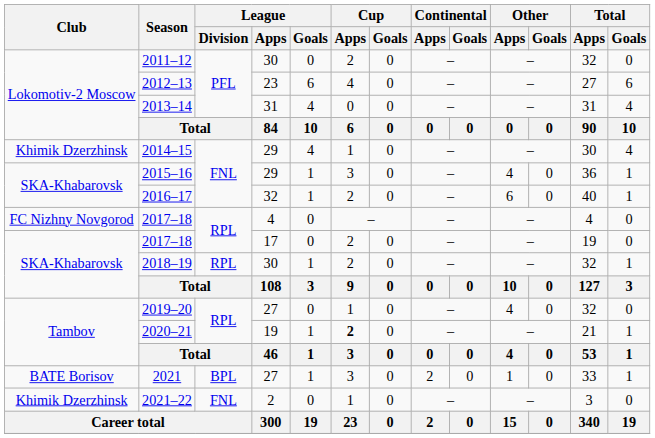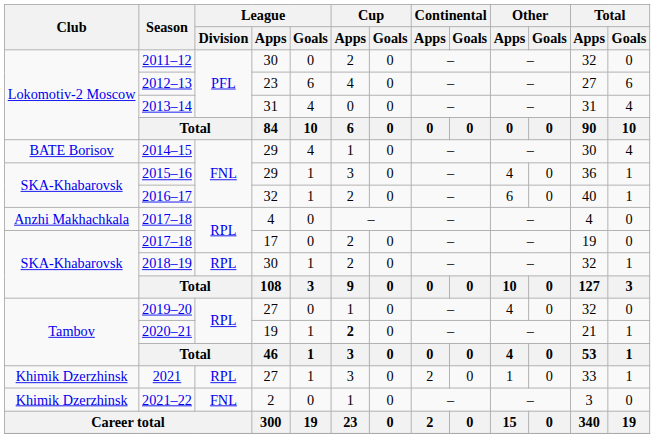2014–15 | Club: Khimik Dzerzhinsk -> BATE Borisov
2017–18 / 4 | Club: FC Nizhny Novgorod -> Anzhi Makhachkala
2021 | Club: BATE Borisov -> Khimik Dzerzhinsk
2021 | League / Division: BPL -> RPL
